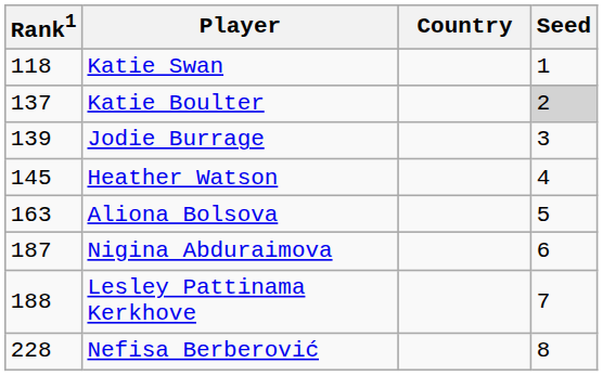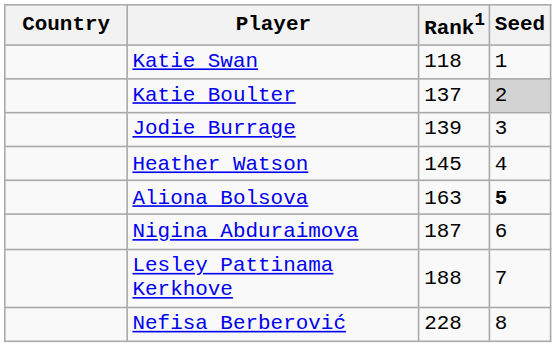columns swapped: Country <-> Rank1
Aliona Bolsova | Seed: normal -> bold
